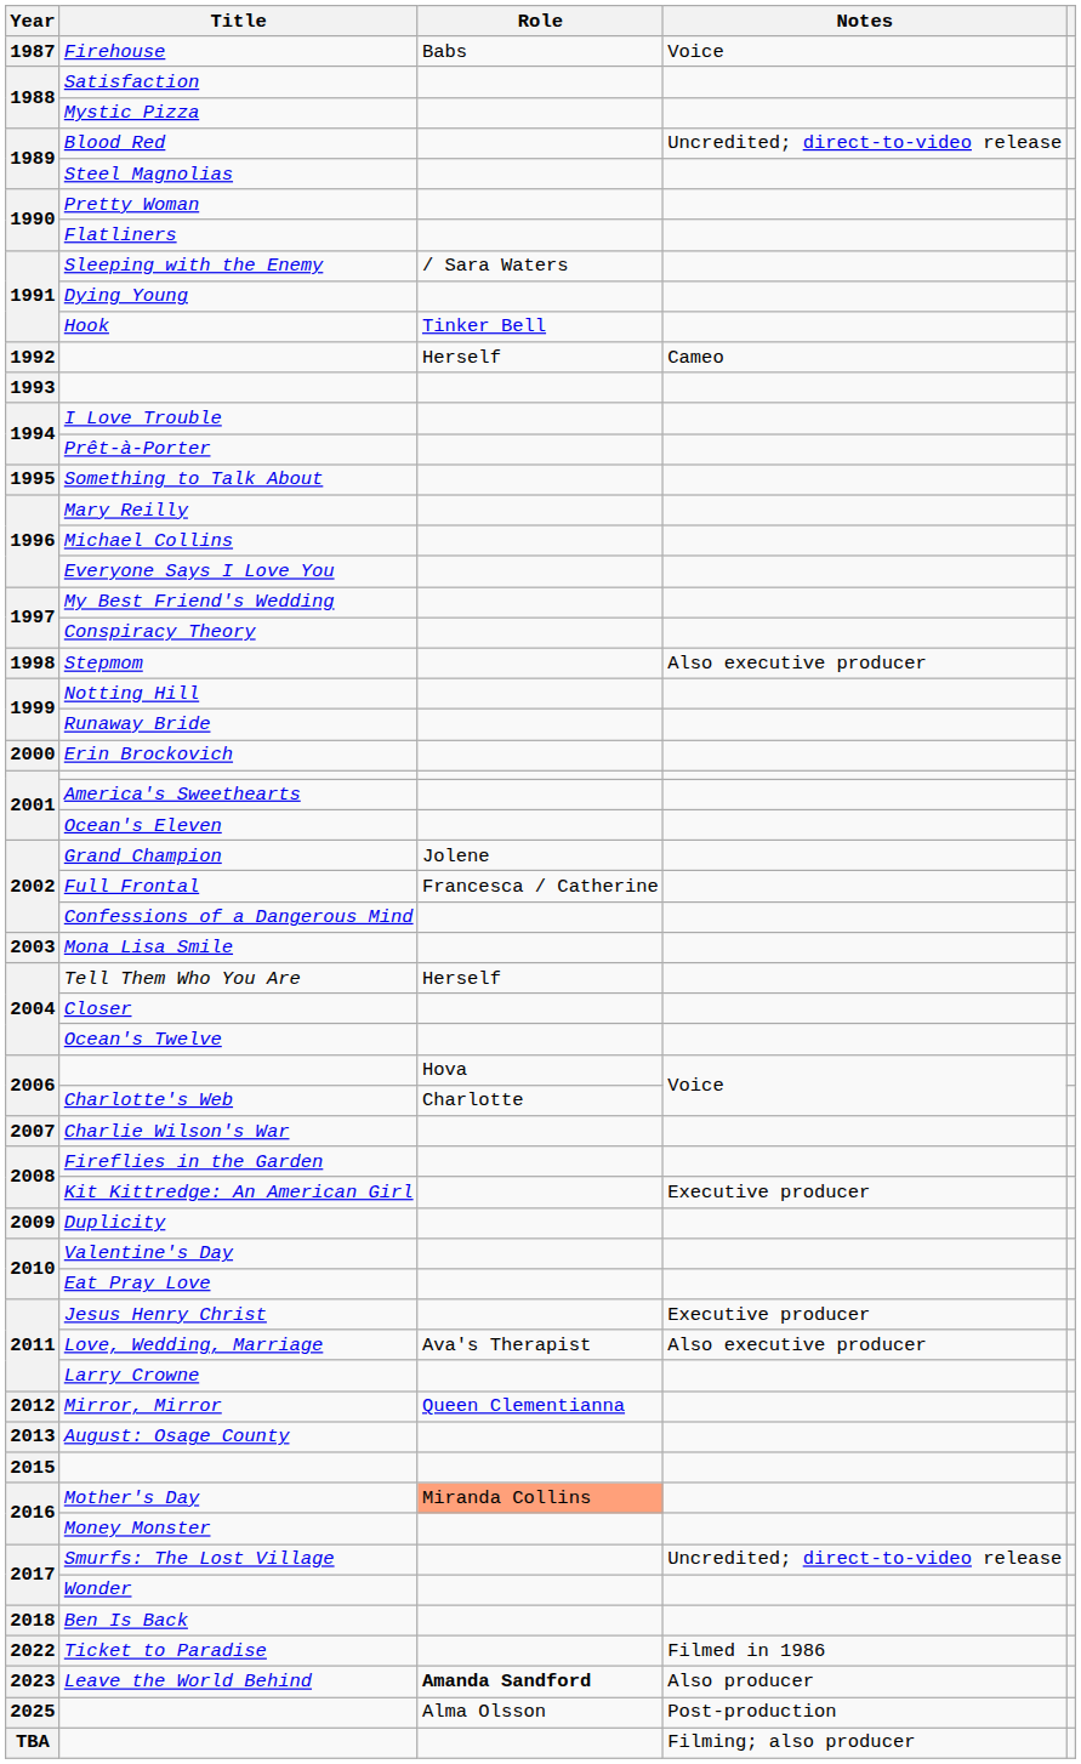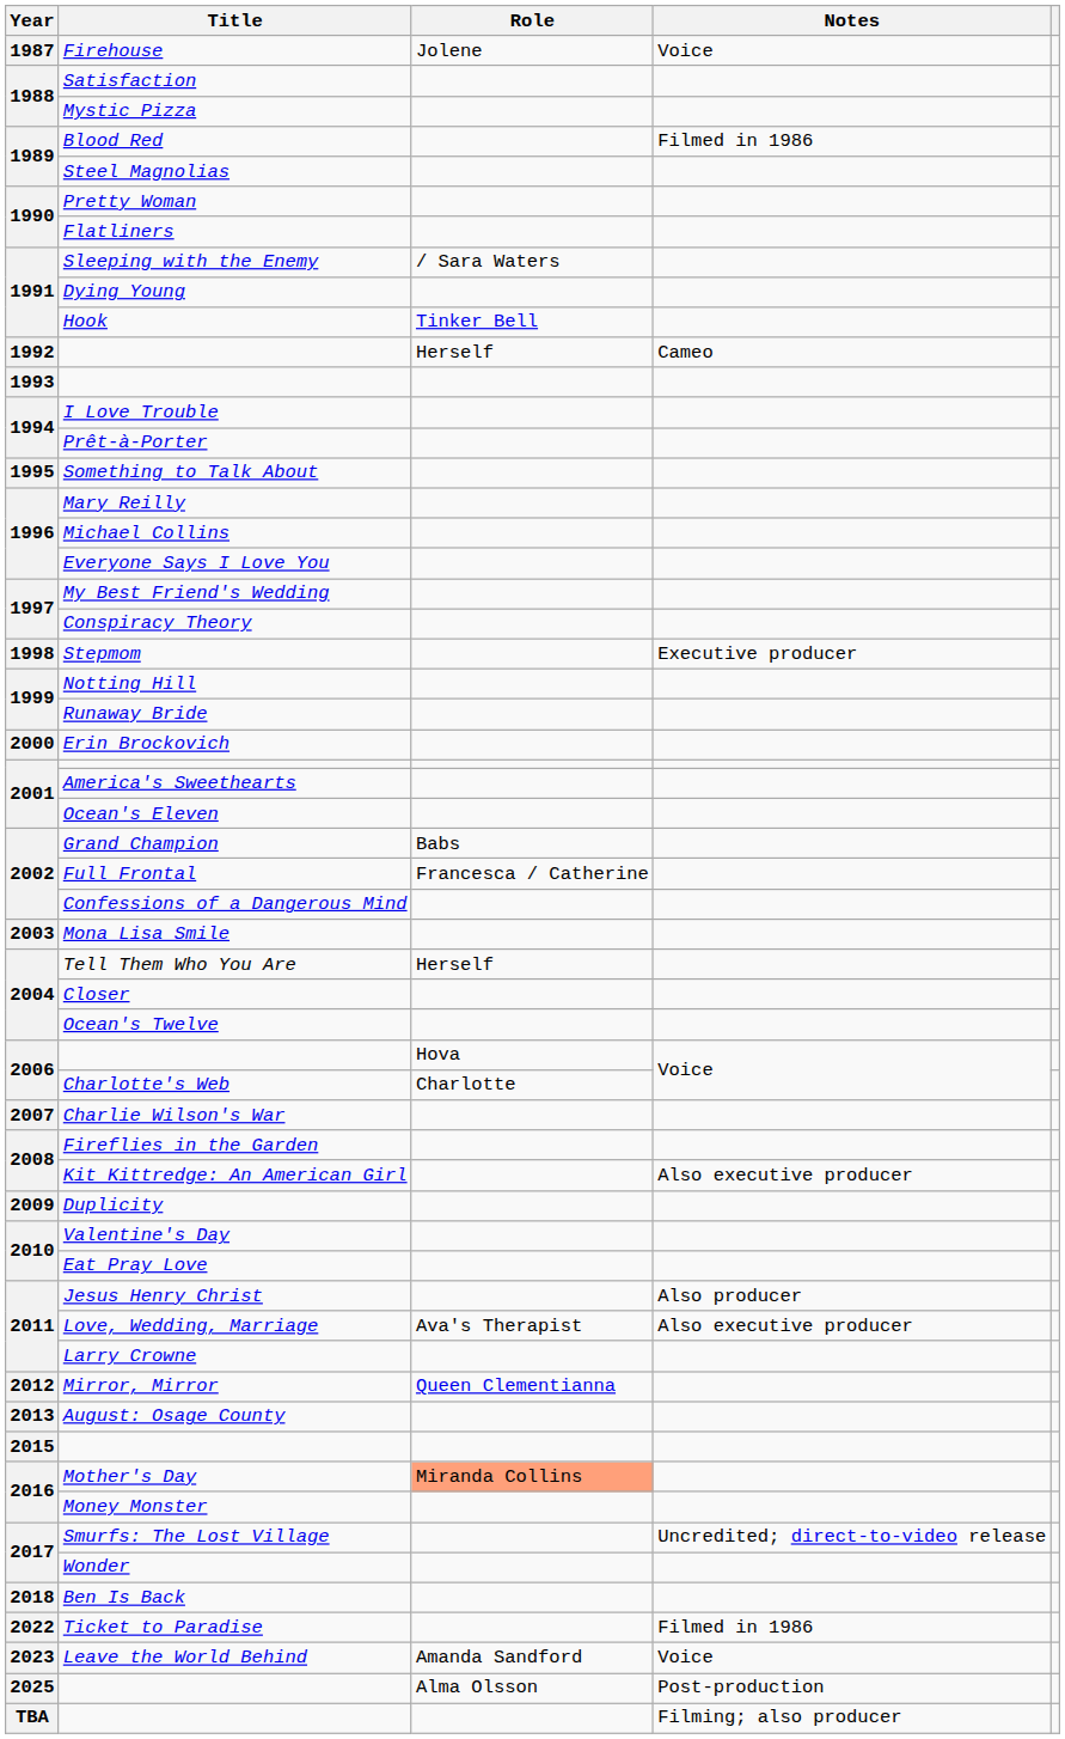Firehouse | Role: Babs -> Jolene
Blood Red | Notes: Uncredited; direct-to-video release -> Filmed in 1986
Stepmom | Notes: Also executive producer -> Executive producer
Grand Champion | Role: Jolene -> Babs
Kit Kittredge: An American Girl | Notes: Executive producer -> Also executive producer
Jesus Henry Christ | Notes: Executive producer -> Also producer
Leave the World Behind | Role: bold -> normal
Leave the World Behind | Notes: Also producer -> Voice
